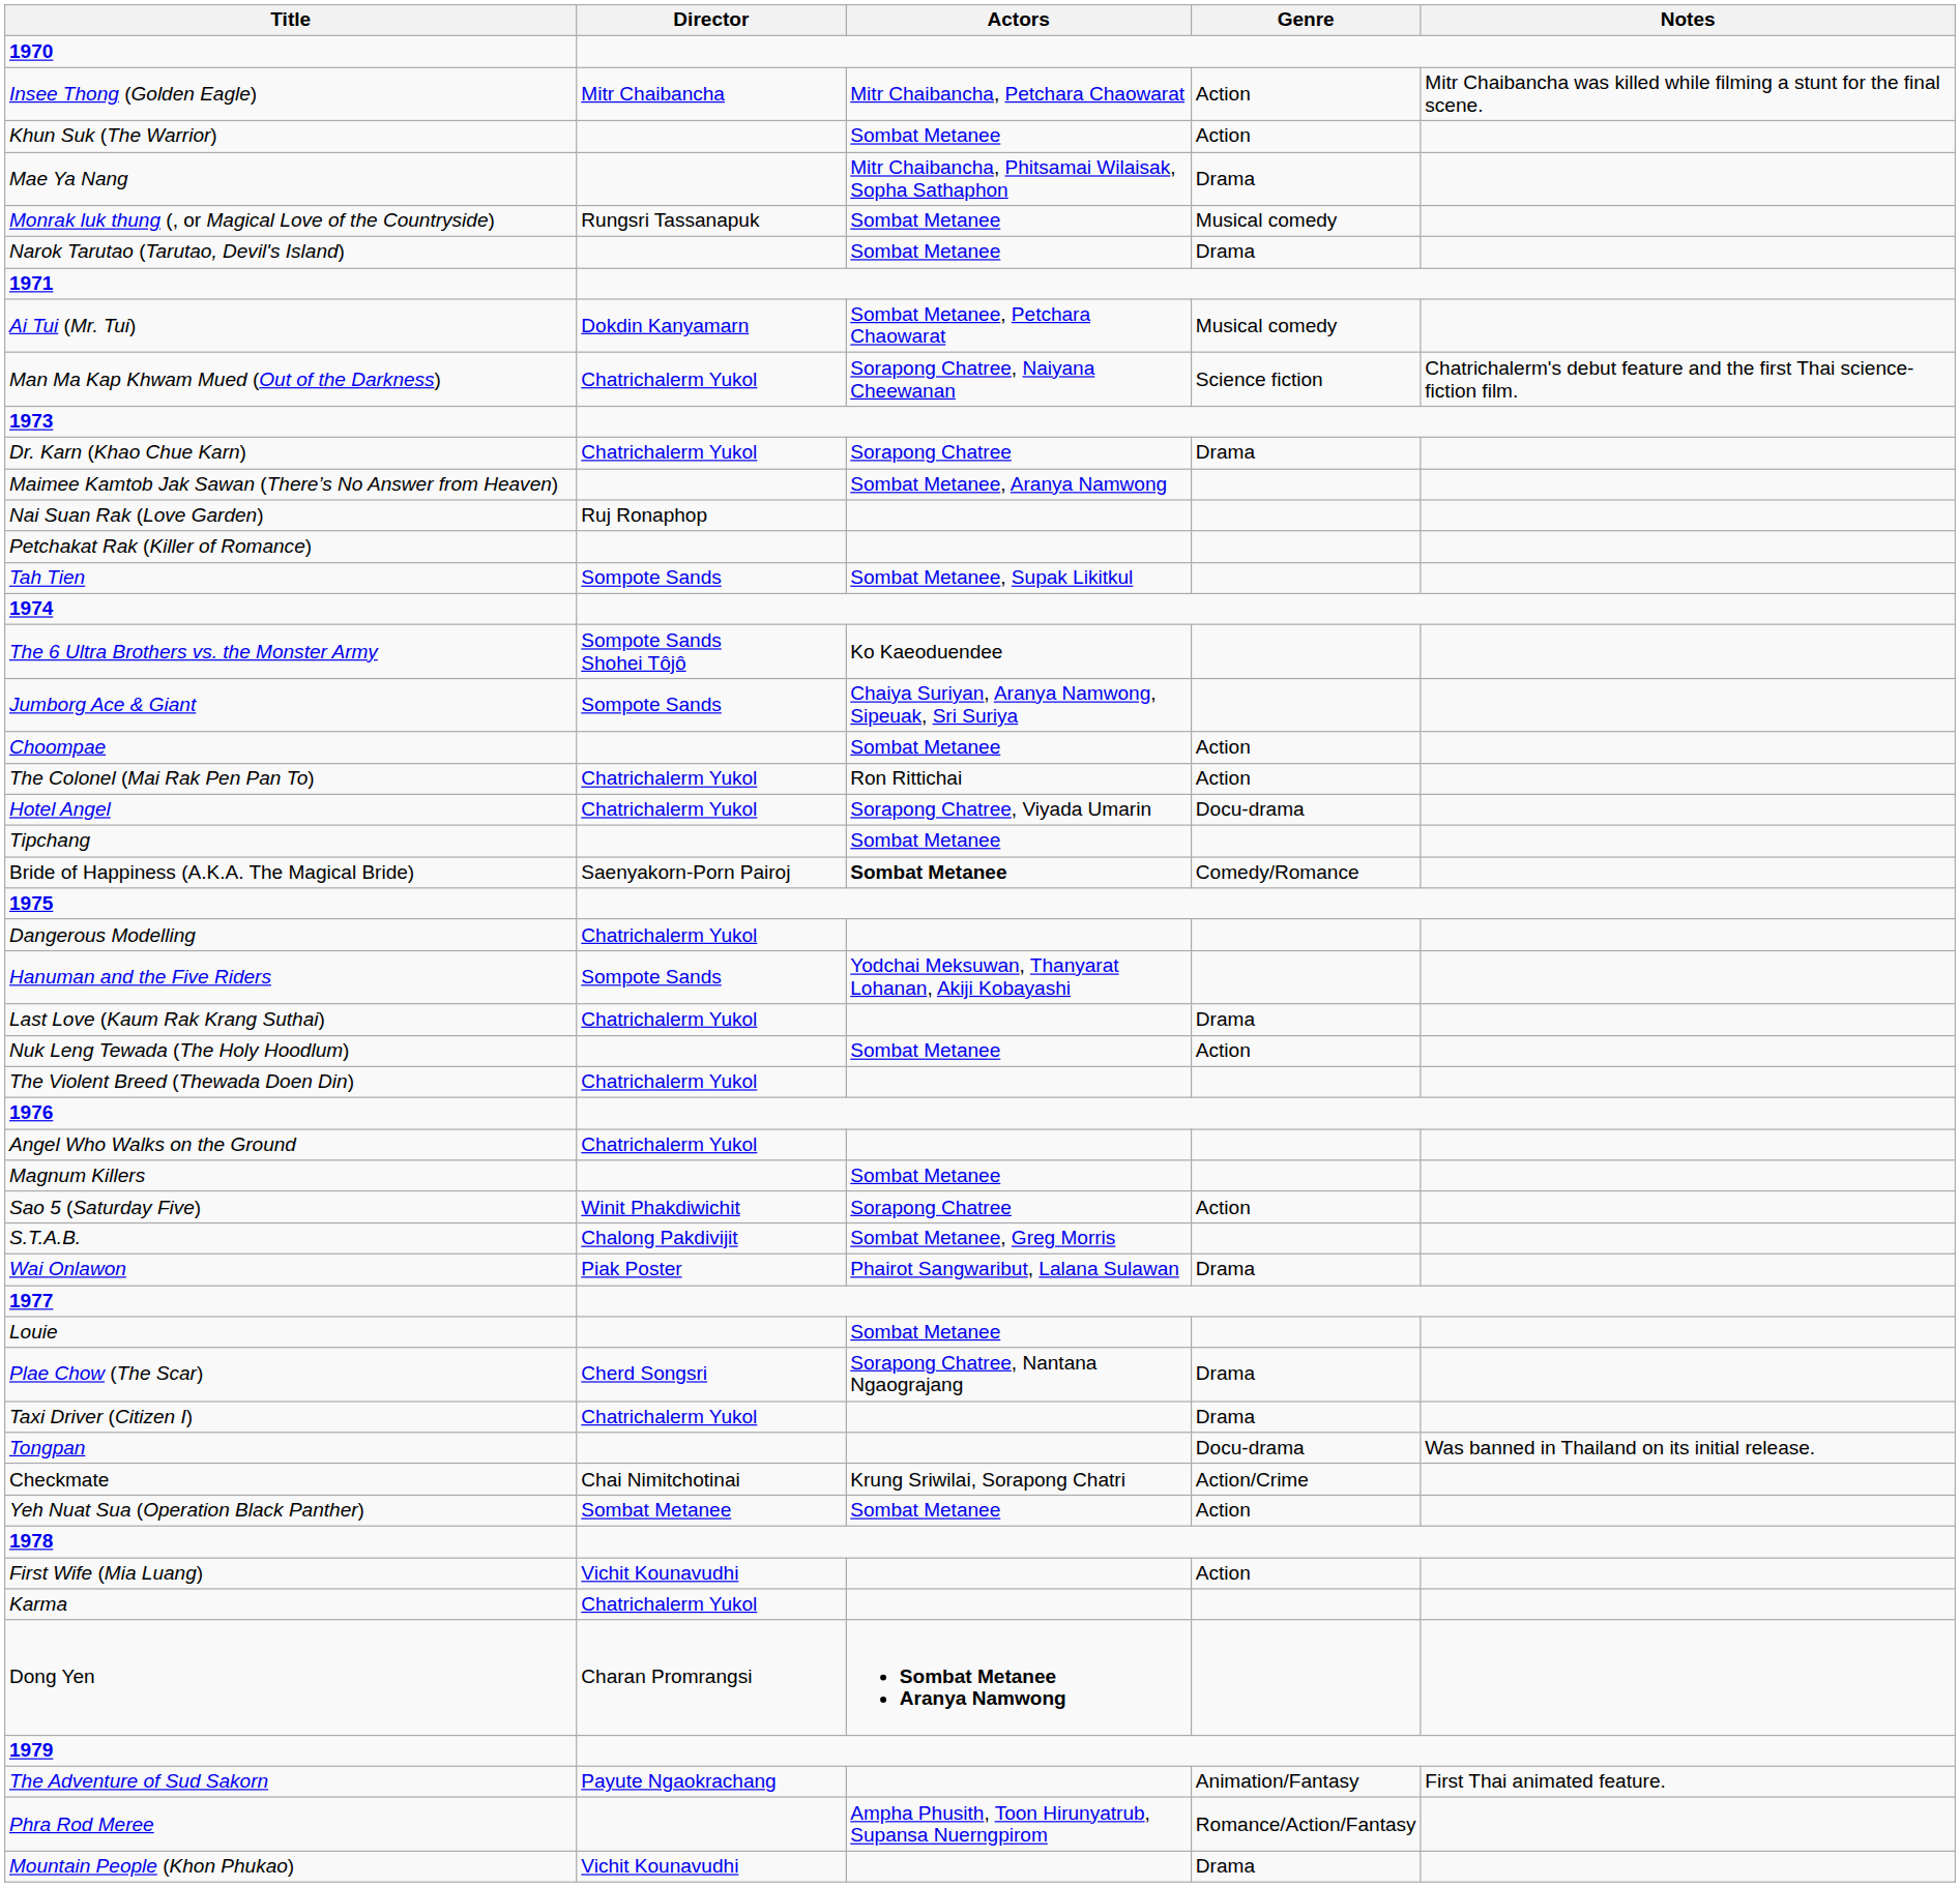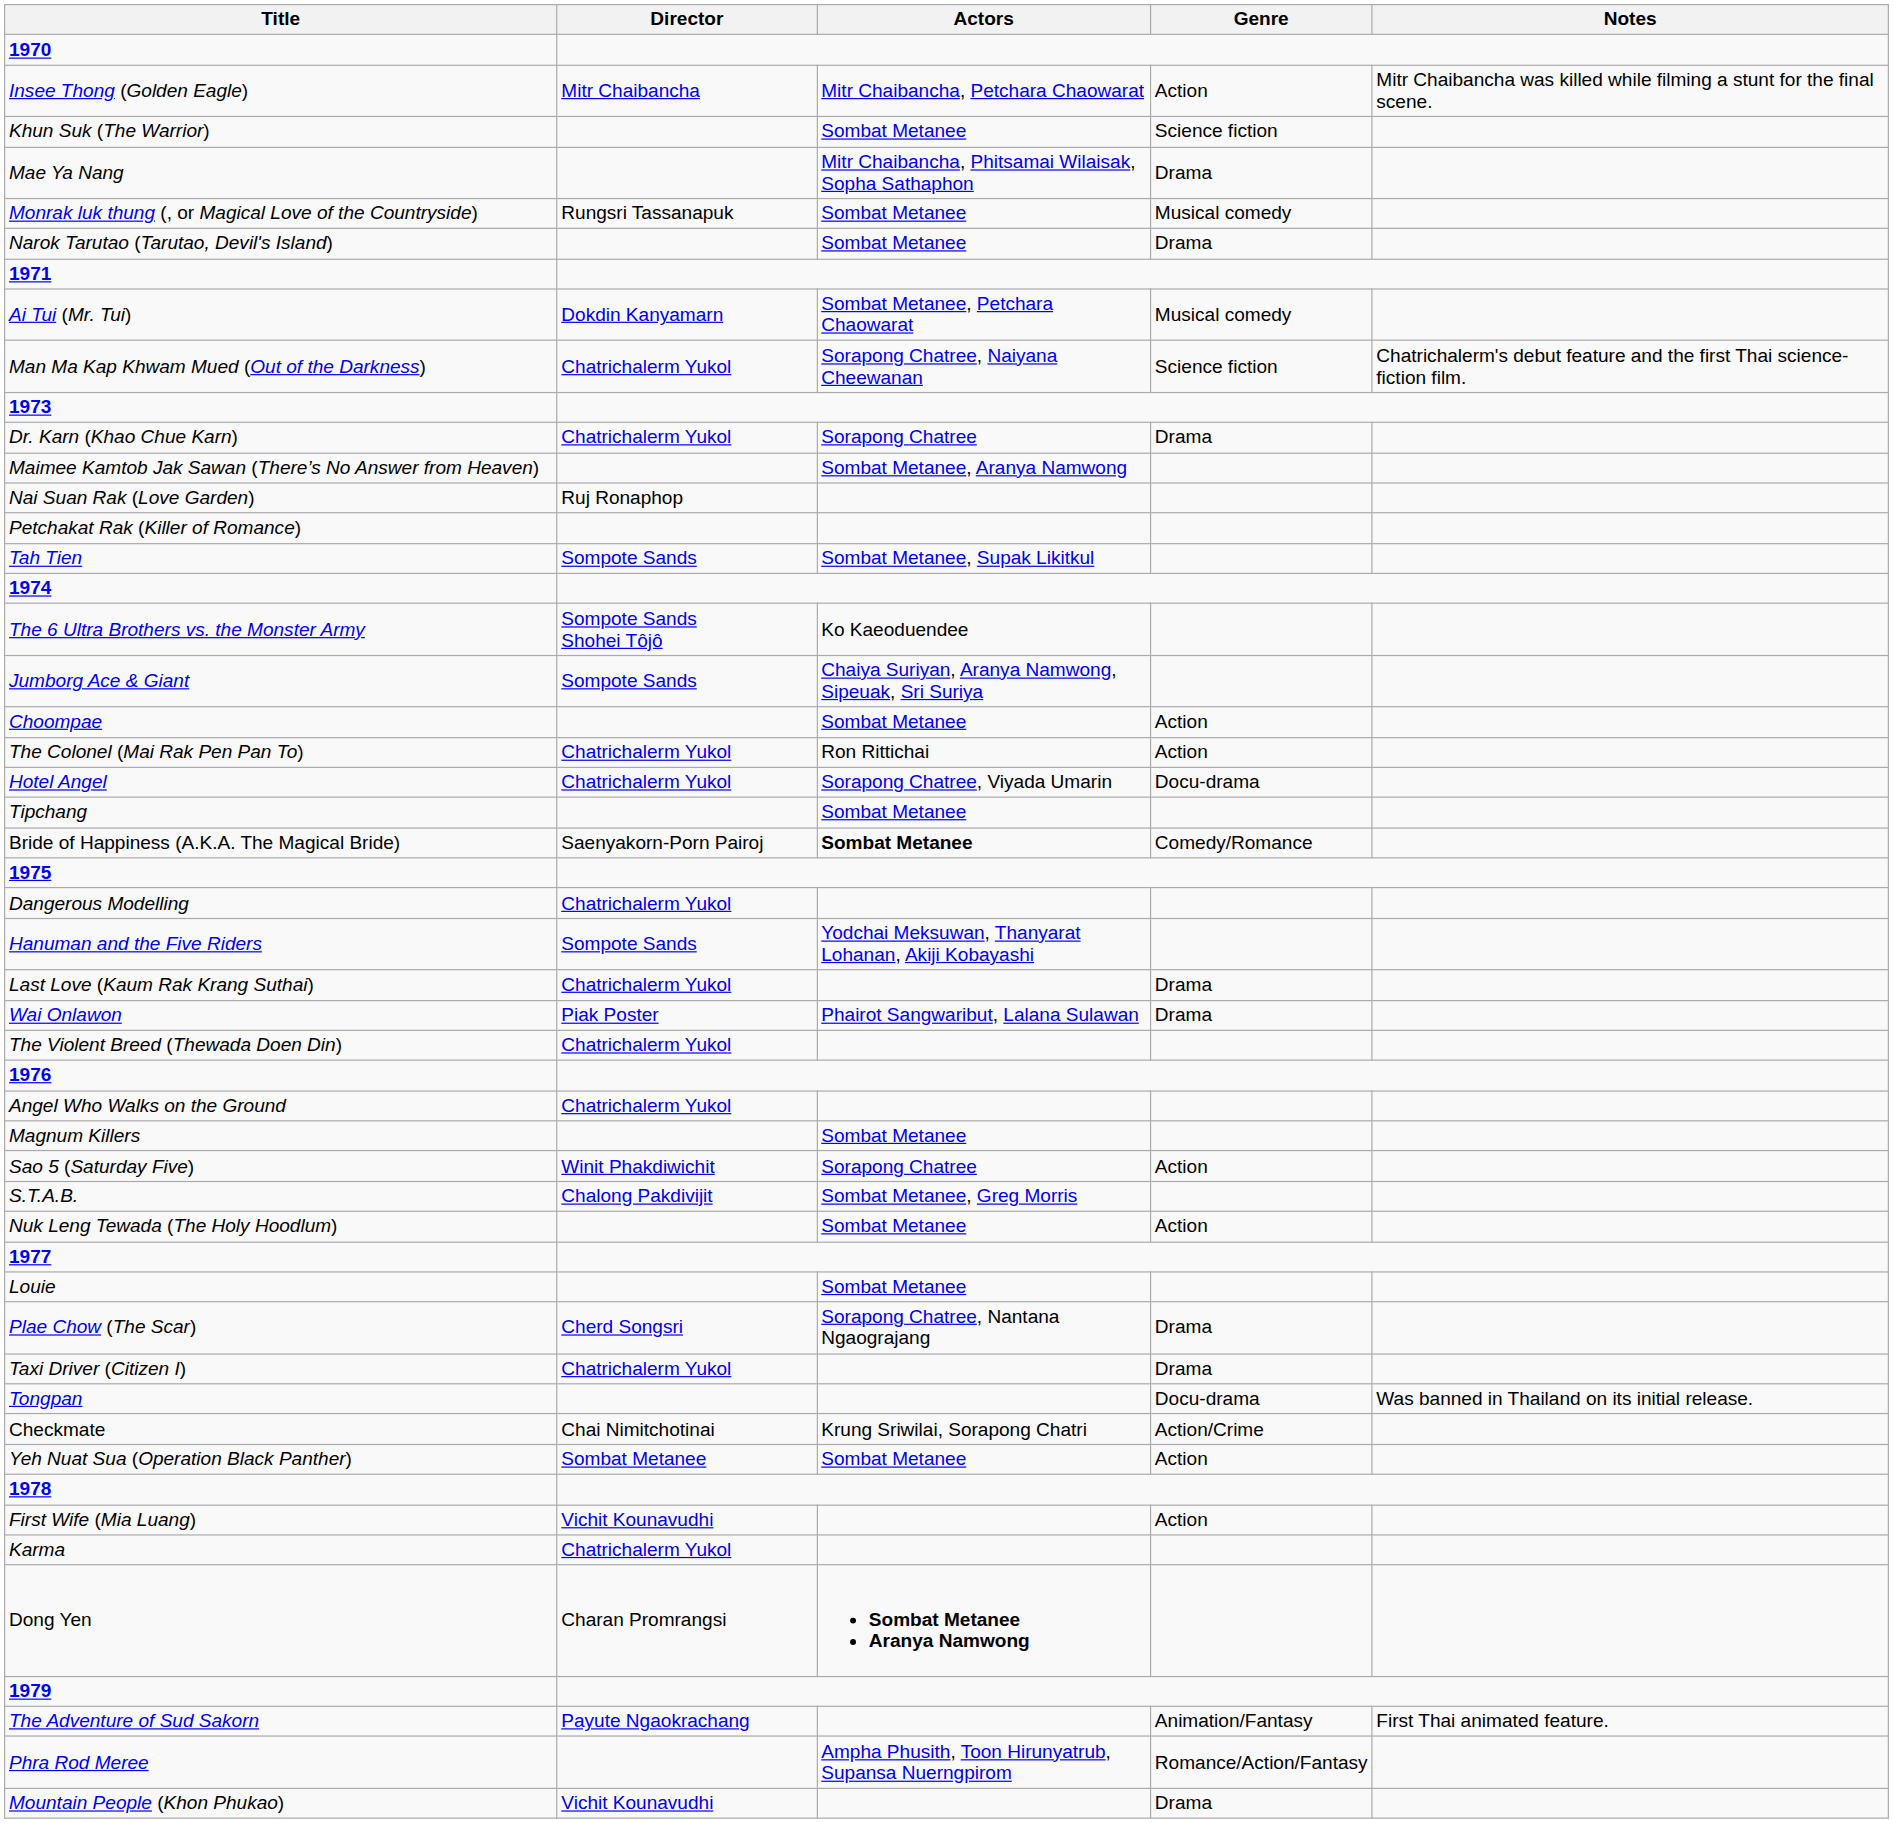Khun Suk (The Warrior) | Genre: Action -> Science fiction
rows swapped: Nuk Leng Tewada (The Holy Hoodlum) <-> Wai Onlawon
